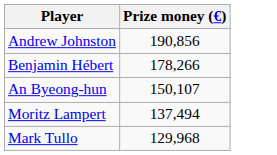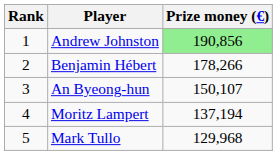+ column: Rank | 1 | 2 | 3 | 4 | 5
Andrew Johnston | Prize money (€): no background -> lightgreen background
Moritz Lampert | Prize money (€): 137,494 -> 137,194
